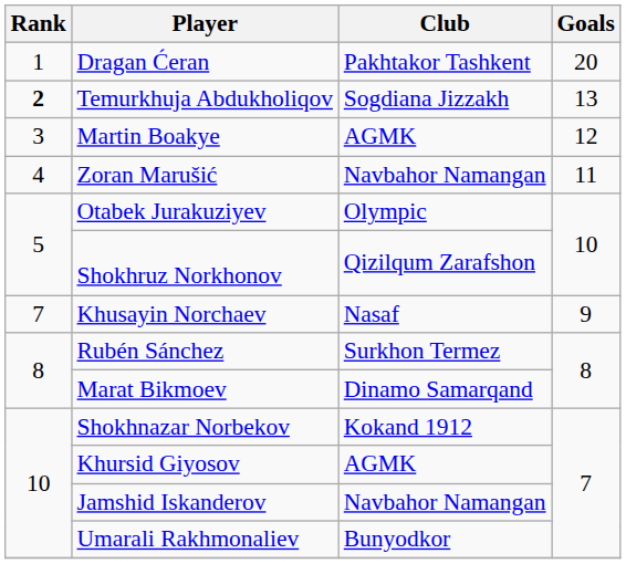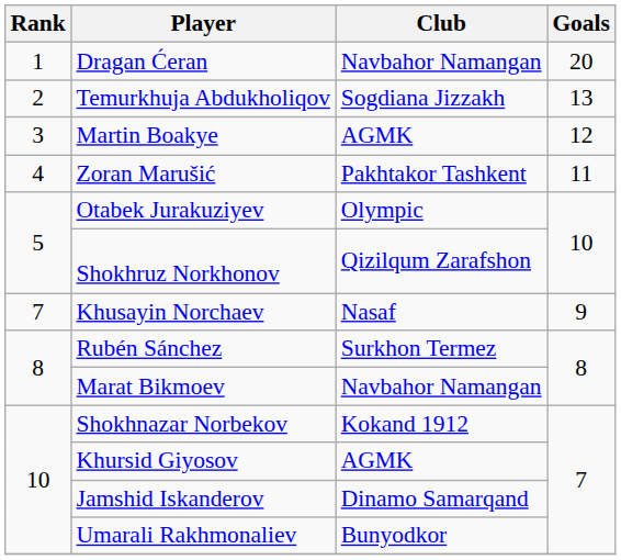Dragan Ćeran | Club: Pakhtakor Tashkent -> Navbahor Namangan
Temurkhuja Abdukholiqov | Rank: bold -> normal
Zoran Marušić | Club: Navbahor Namangan -> Pakhtakor Tashkent
Marat Bikmoev | Club: Dinamo Samarqand -> Navbahor Namangan
Jamshid Iskanderov | Club: Navbahor Namangan -> Dinamo Samarqand
